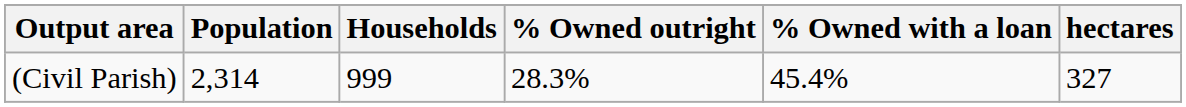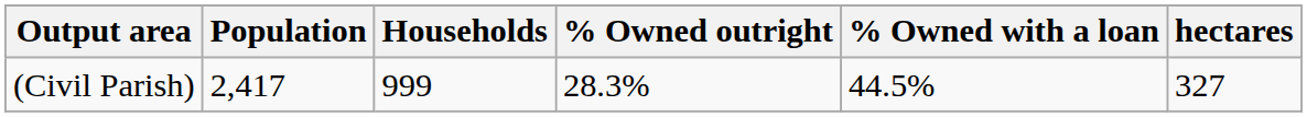(Civil Parish) | Population: 2,314 -> 2,417
(Civil Parish) | % Owned with a loan: 45.4% -> 44.5%
